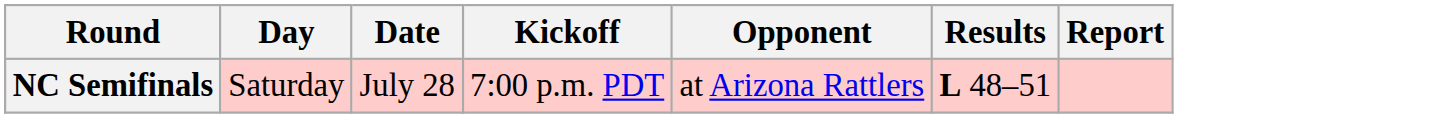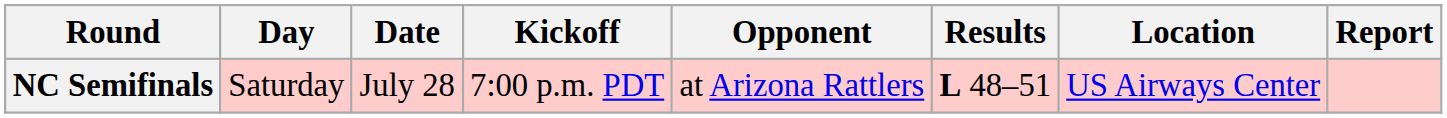+ column: Location | US Airways Center
